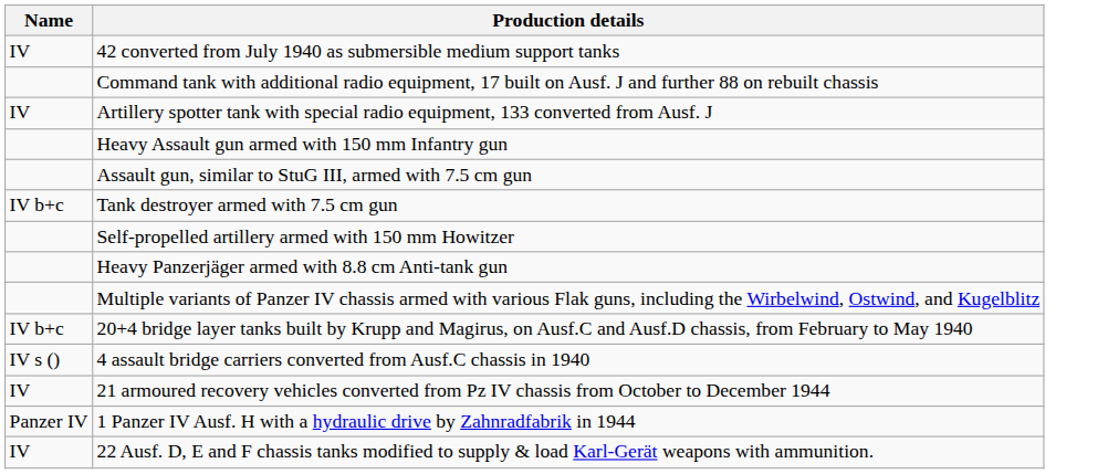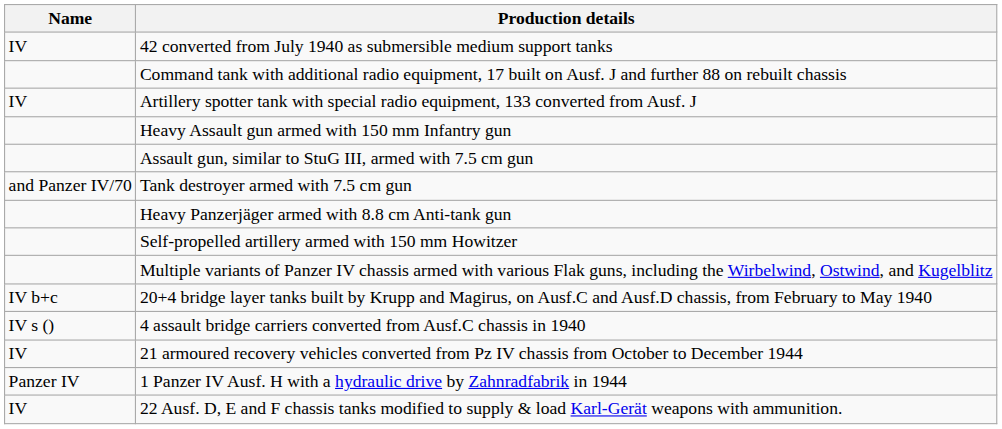Tank destroyer armed with 7.5 cm gun | Name: IV b+c -> and Panzer IV/70
rows swapped: Heavy Panzerjäger armed with 8.8 cm Anti-tank gun <-> Self-propelled artillery armed with 150 mm Howitzer
